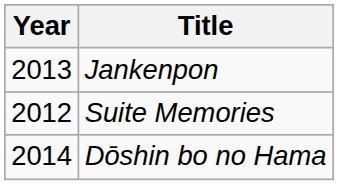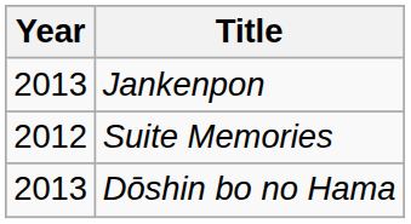Dōshin bo no Hama | Year: 2014 -> 2013
